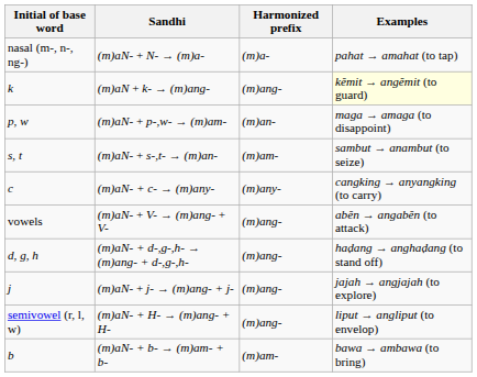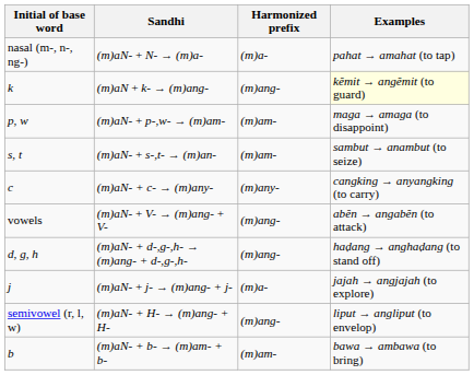p, w | Harmonized prefix: (m)an- -> (m)am-
j | Harmonized prefix: (m)ang- -> (m)a-
